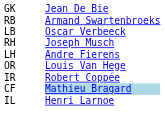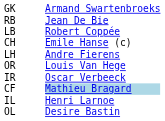GK | column 3: Jean De Bie -> Armand Swartenbroeks
RB | column 3: Armand Swartenbroeks -> Jean De Bie
LB | column 3: Oscar Verbeeck -> Robert Coppée
- row: RH | Joseph Musch
+ row: CH | Emile Hanse (c)
IR | column 3: Robert Coppée -> Oscar Verbeeck
+ row: OL | Desire Bastin
